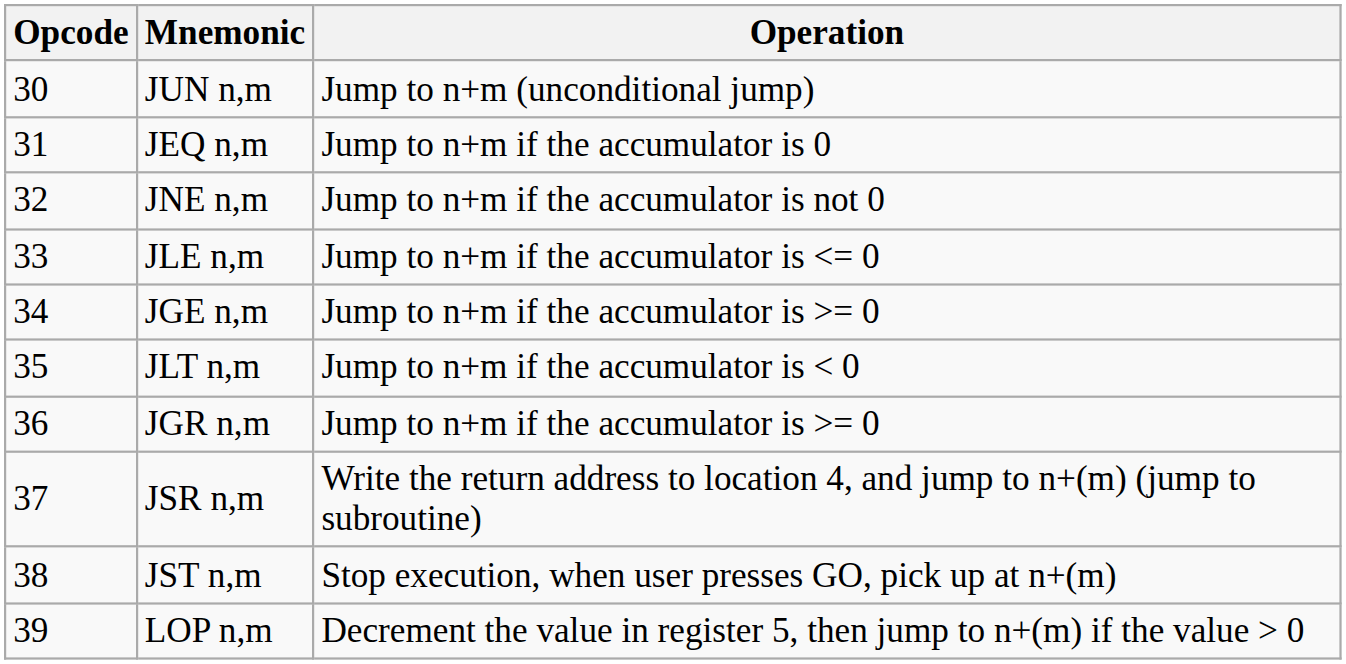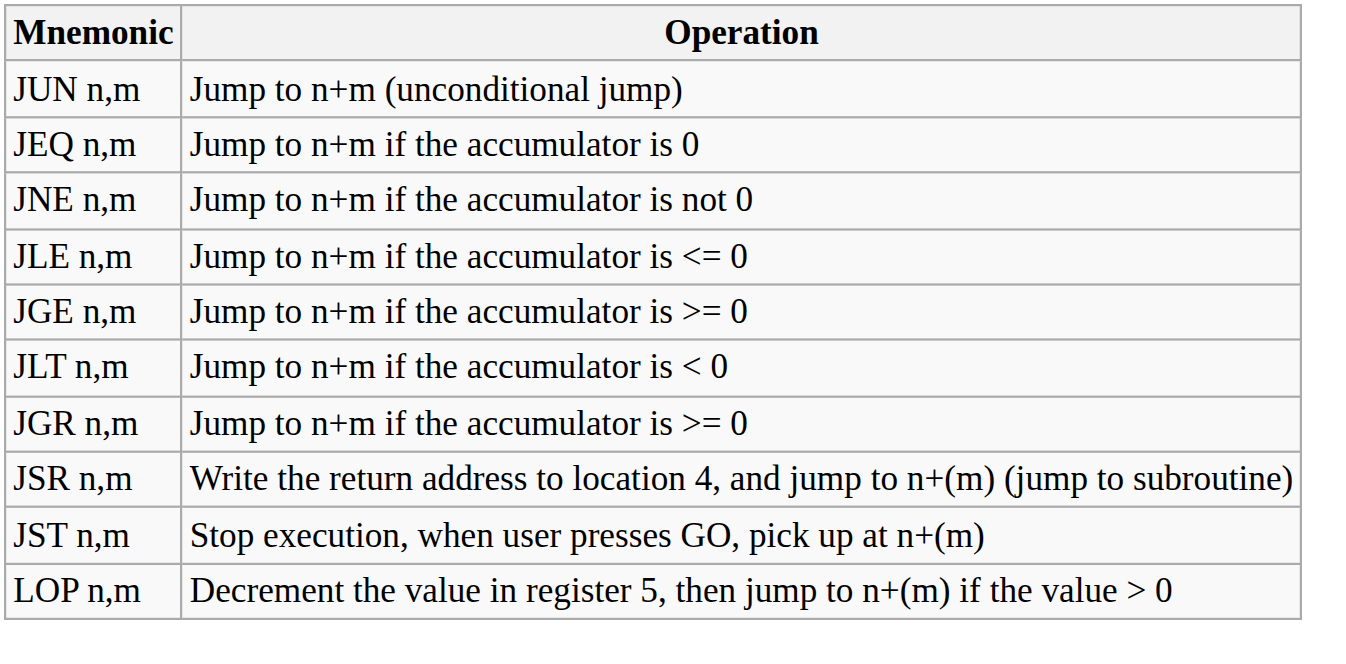- column: Opcode | 30 | 31 | 32 | 33 | 34 | 35 | 36 | 37 | 38 | 39
